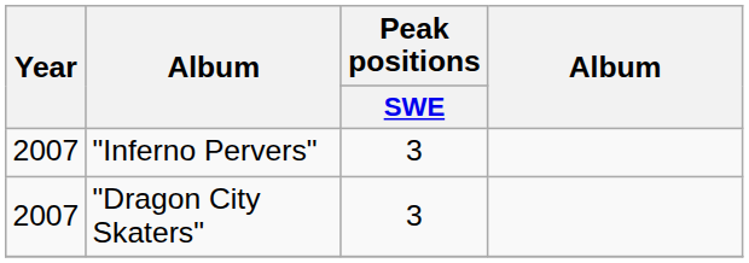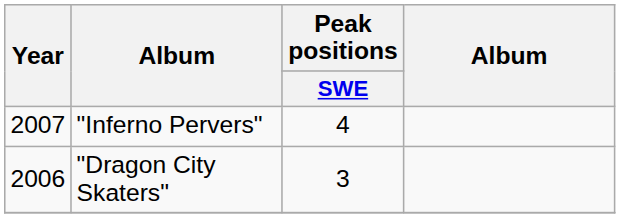"Inferno Pervers" | Peak positions / SWE: 3 -> 4
"Dragon City Skaters" | Year: 2007 -> 2006
